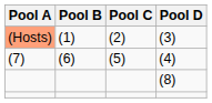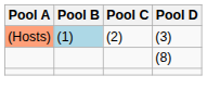(3) | Pool B: no background -> lightblue background
- row: (7) | (6) | (5) | (4)
